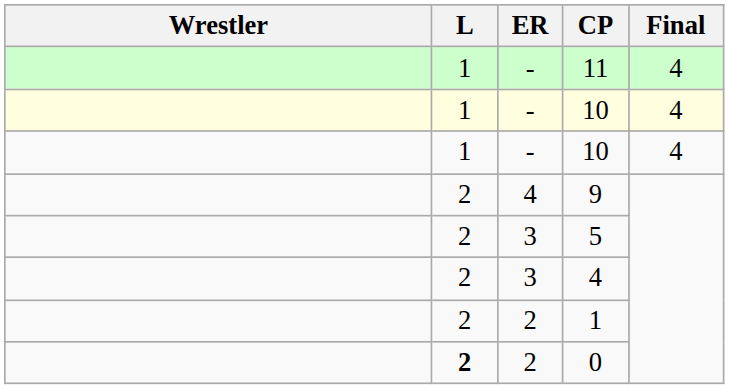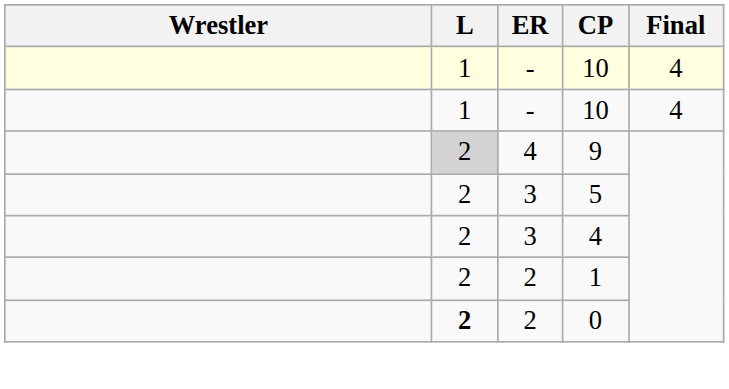- row: 1 | - | 11 | 4
9 | L: no background -> lightgrey background
